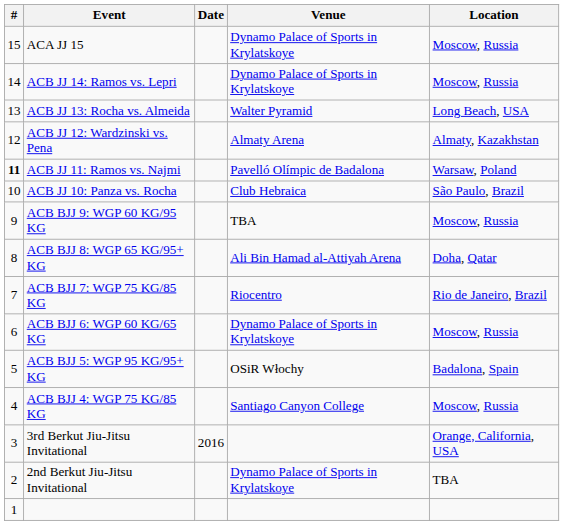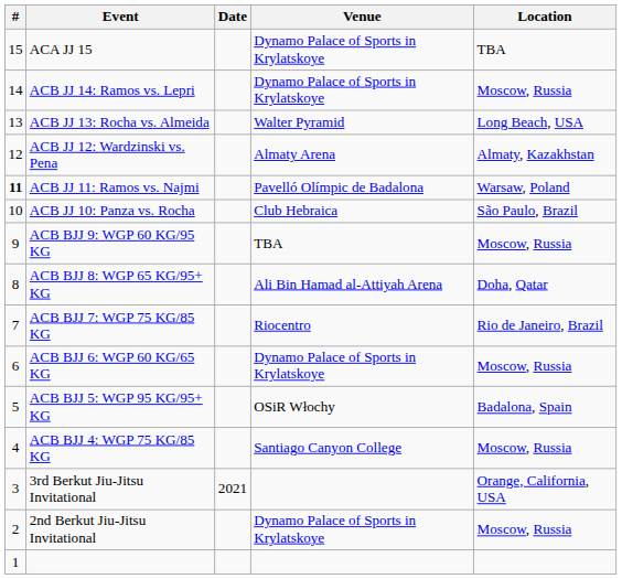ACA JJ 15 | Location: Moscow, Russia -> TBA
3rd Berkut Jiu-Jitsu Invitational | Date: 2016 -> 2021
2nd Berkut Jiu-Jitsu Invitational | Location: TBA -> Moscow, Russia
